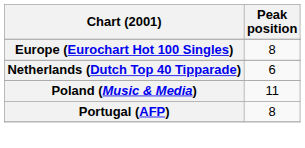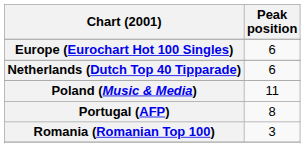Europe (Eurochart Hot 100 Singles) | Peak position: 8 -> 6
+ row: Romania (Romanian Top 100) | 3
